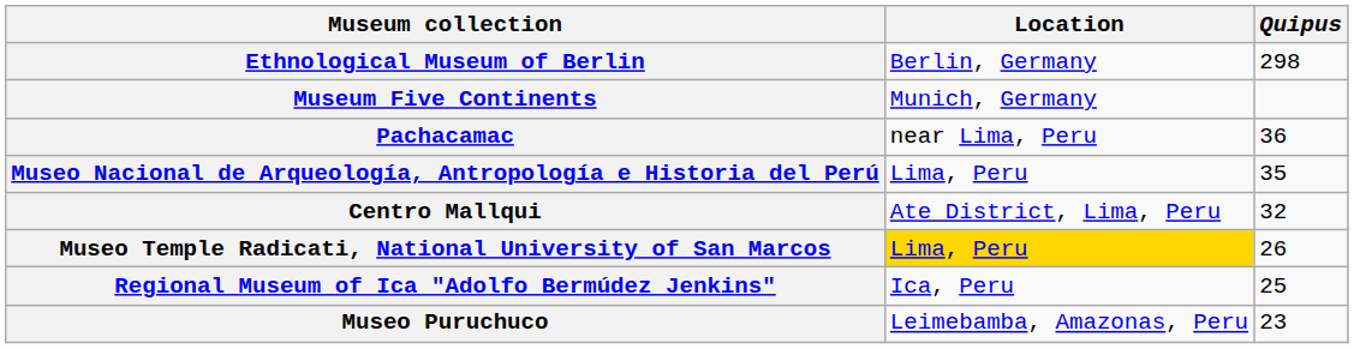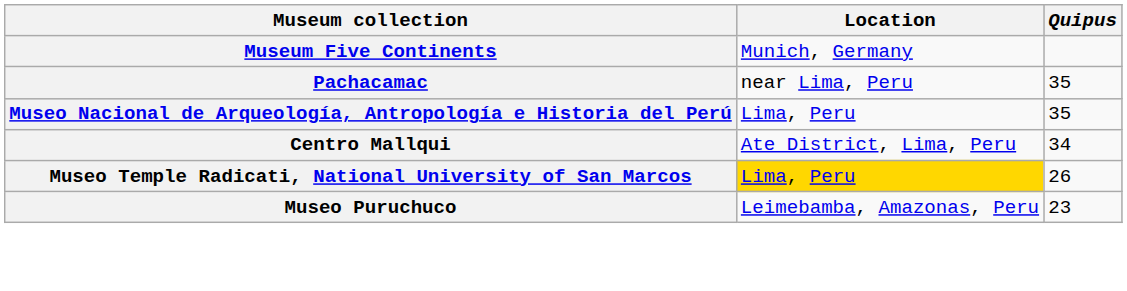- row: Ethnological Museum of Berlin | Berlin, Germany | 298
Pachacamac | Quipus: 36 -> 35
Centro Mallqui | Quipus: 32 -> 34
- row: Regional Museum of Ica "Adolfo Bermúdez Jenkins" | Ica, Peru | 25
